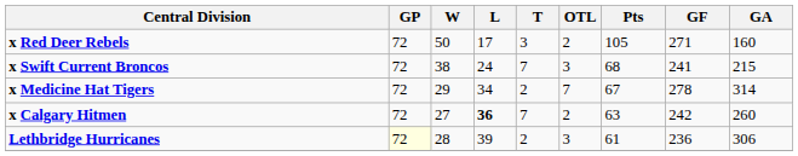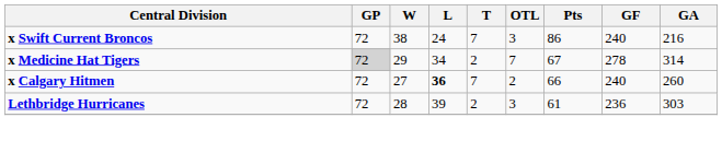- row: x Red Deer Rebels | 72 | 50 | 17 | 3 | 2 | 105 | 271 | 160
x Swift Current Broncos | Pts: 68 -> 86
x Swift Current Broncos | GF: 241 -> 240
x Swift Current Broncos | GA: 215 -> 216
x Medicine Hat Tigers | GP: no background -> lightgrey background
x Calgary Hitmen | Pts: 63 -> 66
x Calgary Hitmen | GF: 242 -> 240
Lethbridge Hurricanes | GP: lightyellow background -> no background
Lethbridge Hurricanes | GA: 306 -> 303
